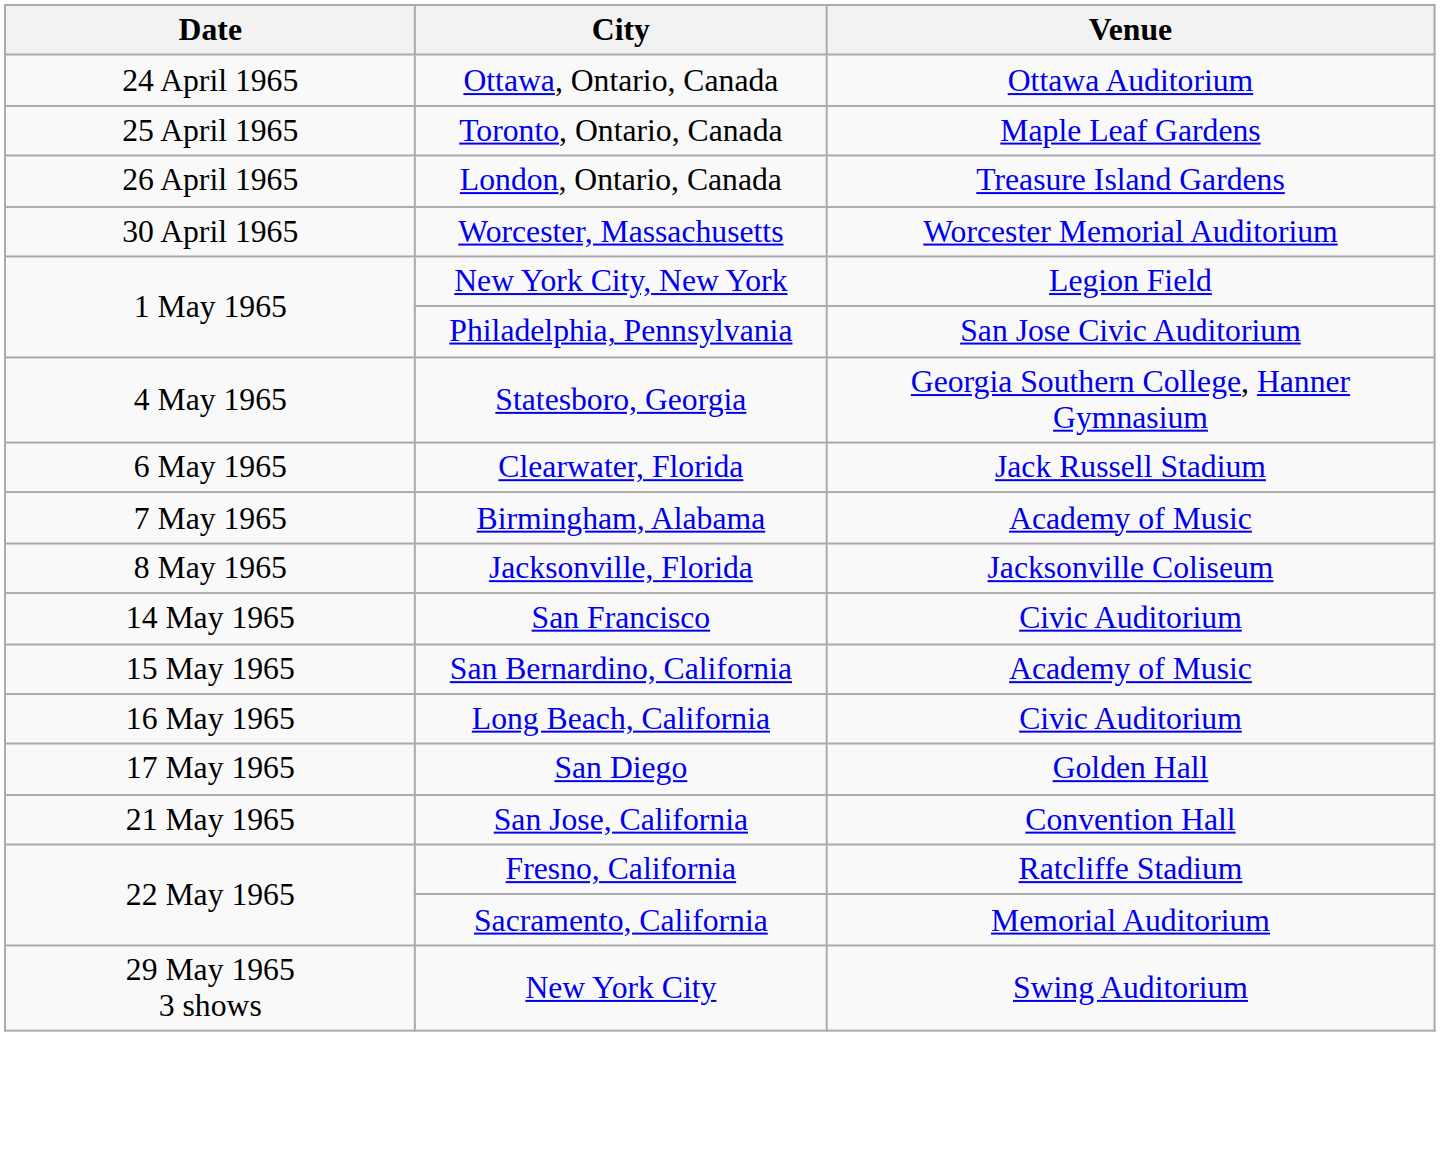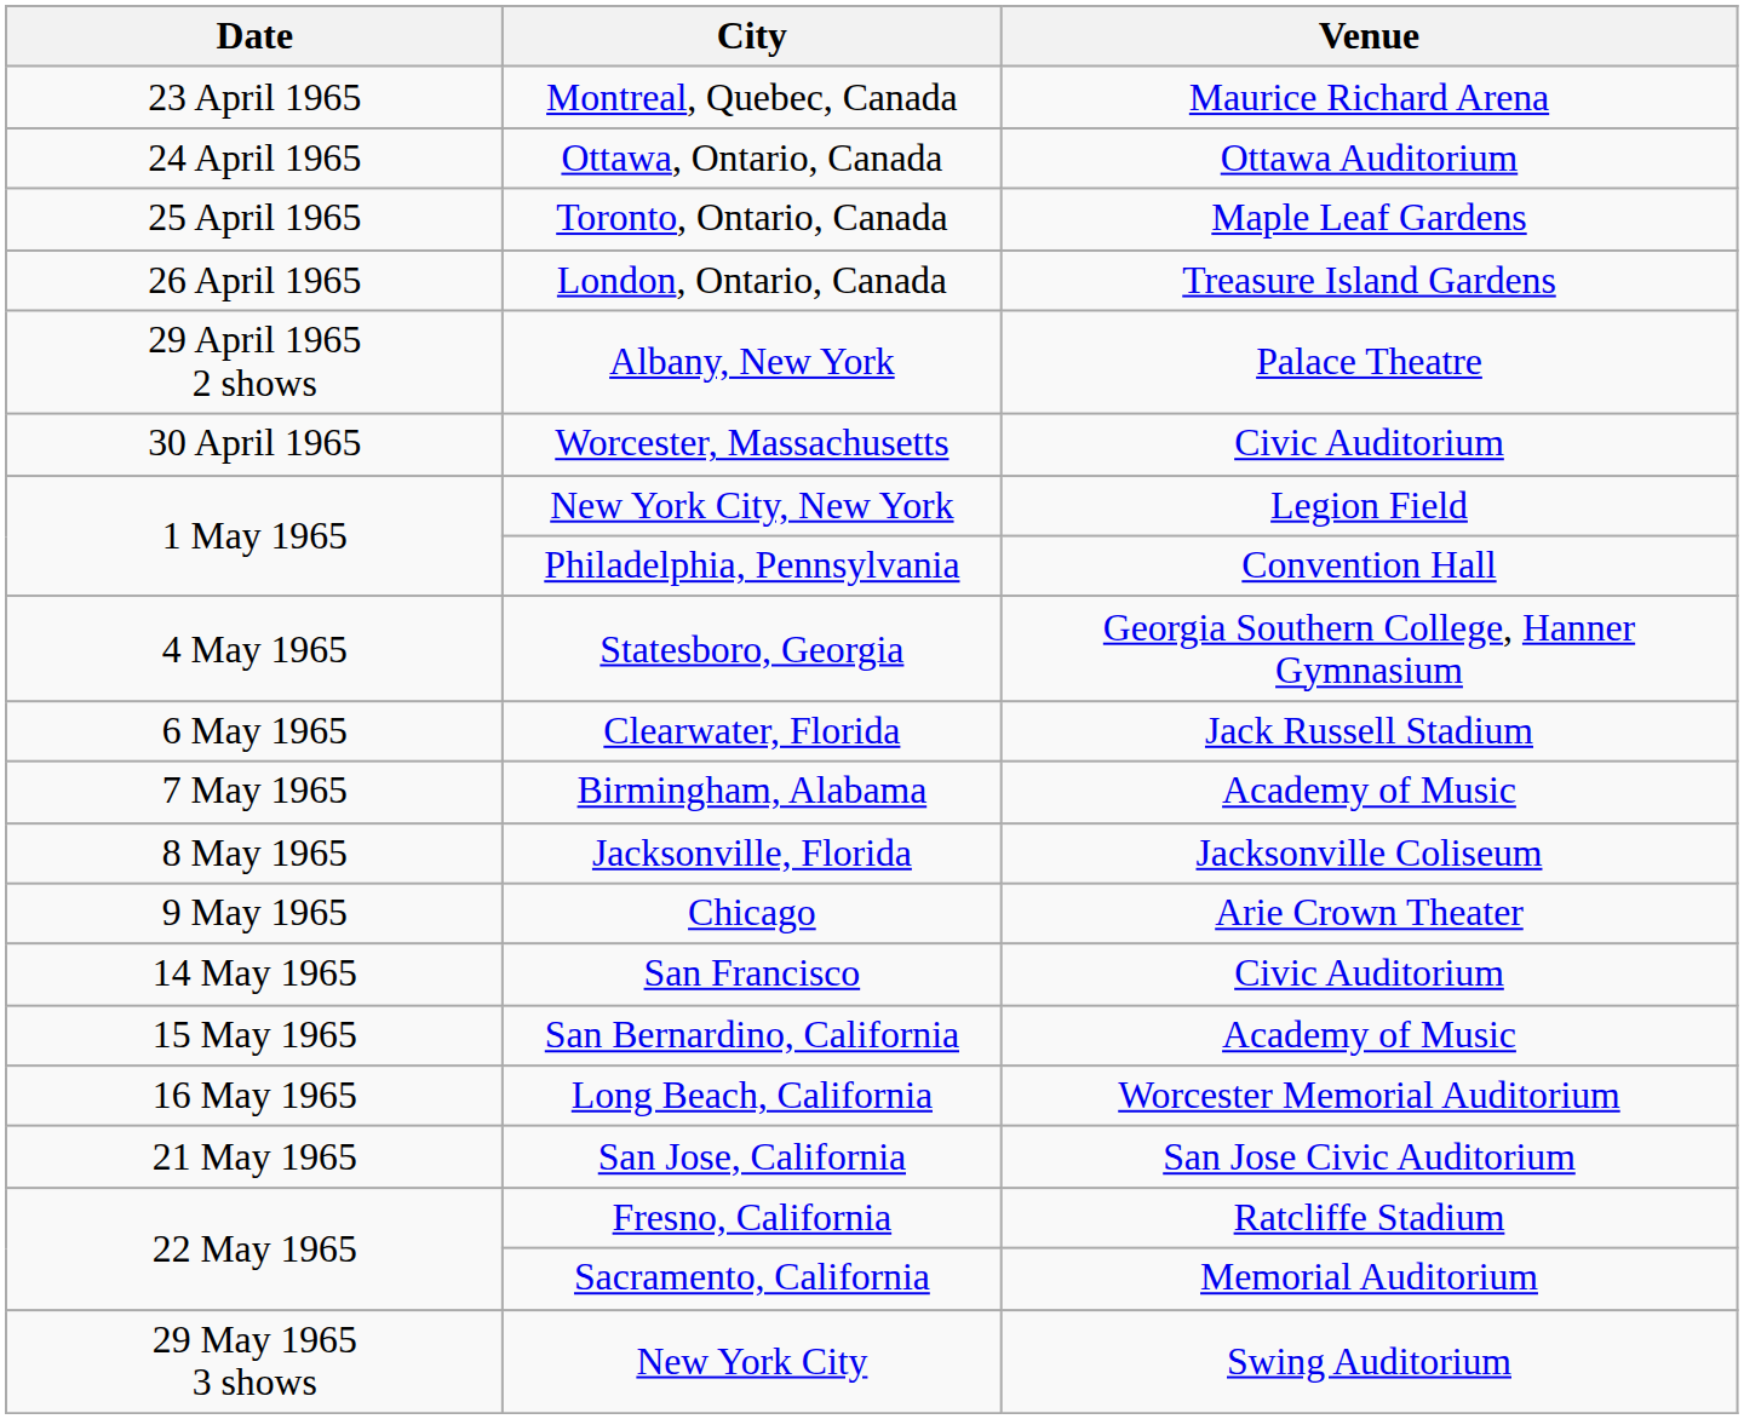+ row: 23 April 1965 | Montreal, Quebec, Canada | Maurice Richard Arena
+ row: 29 April 1965 2 shows | Albany, New York | Palace Theatre
Worcester, Massachusetts | Venue: Worcester Memorial Auditorium -> Civic Auditorium
Philadelphia, Pennsylvania | Venue: San Jose Civic Auditorium -> Convention Hall
+ row: 9 May 1965 | Chicago | Arie Crown Theater
Long Beach, California | Venue: Civic Auditorium -> Worcester Memorial Auditorium
- row: 17 May 1965 | San Diego | Golden Hall
San Jose, California | Venue: Convention Hall -> San Jose Civic Auditorium
